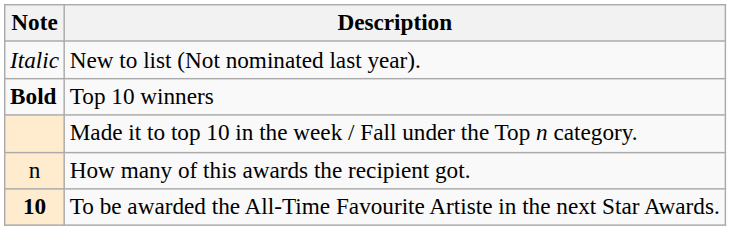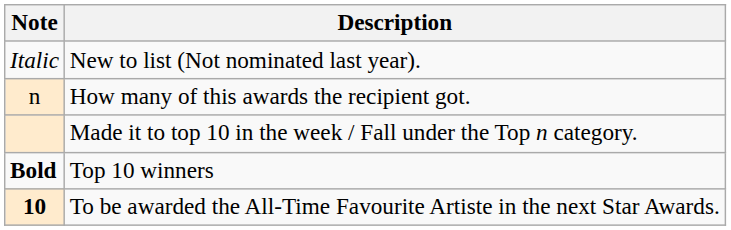rows swapped: Top 10 winners <-> How many of this awards the recipient got.
